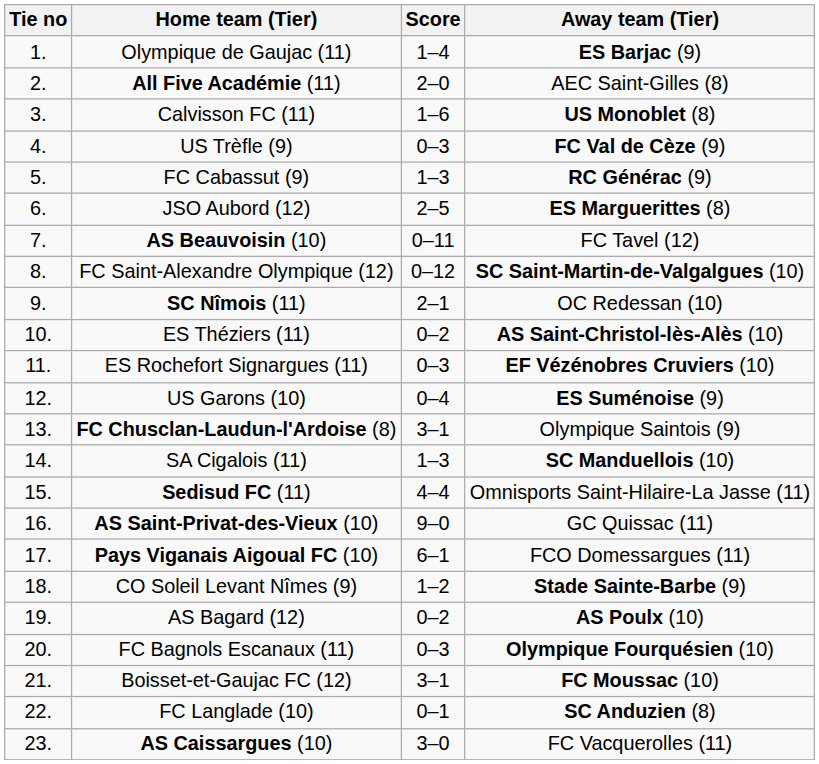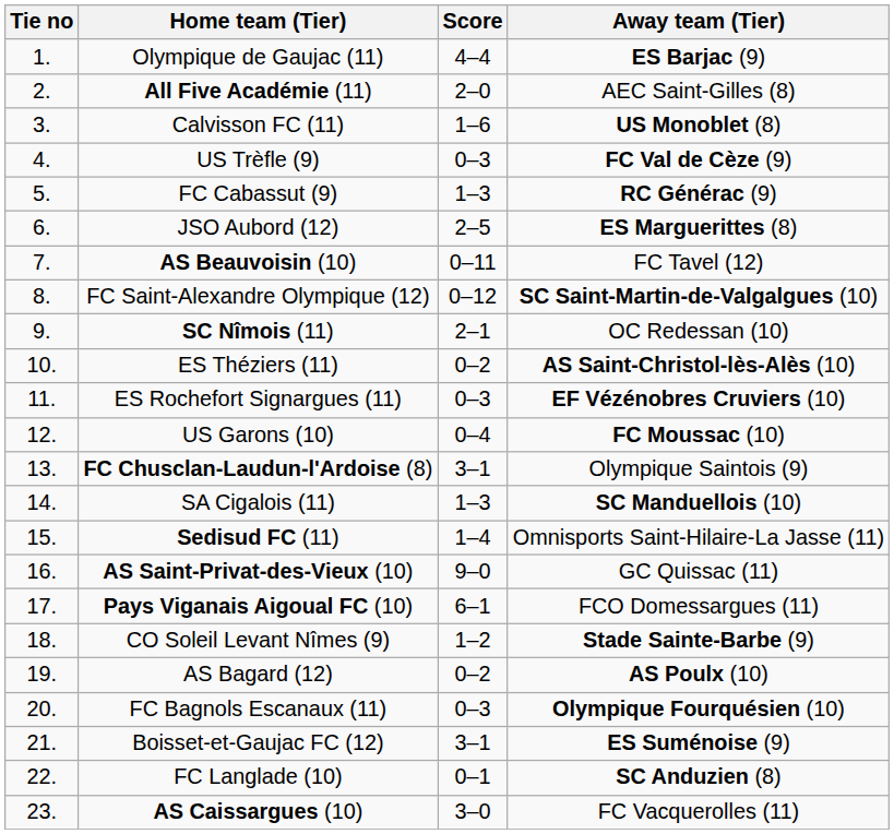Olympique de Gaujac (11) | Score: 1–4 -> 4–4
US Garons (10) | Away team (Tier): ES Suménoise (9) -> FC Moussac (10)
Sedisud FC (11) | Score: 4–4 -> 1–4
Boisset-et-Gaujac FC (12) | Away team (Tier): FC Moussac (10) -> ES Suménoise (9)
